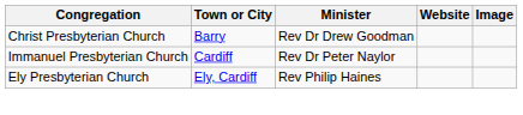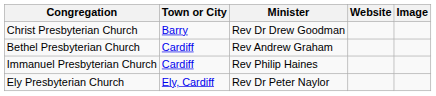+ row: Bethel Presbyterian Church | Cardiff | Rev Andrew Graham
Immanuel Presbyterian Church | Minister: Rev Dr Peter Naylor -> Rev Philip Haines
Ely Presbyterian Church | Minister: Rev Philip Haines -> Rev Dr Peter Naylor
